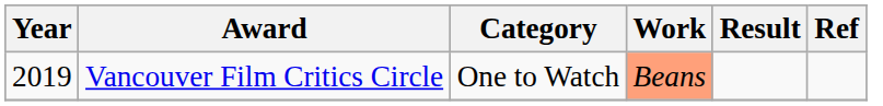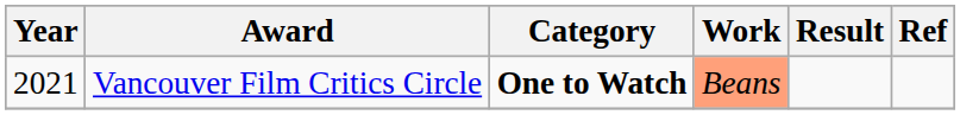Vancouver Film Critics Circle | Year: 2019 -> 2021
Vancouver Film Critics Circle | Category: normal -> bold
